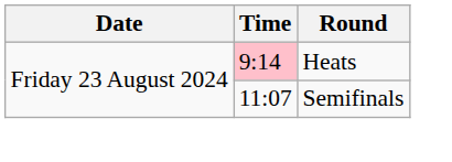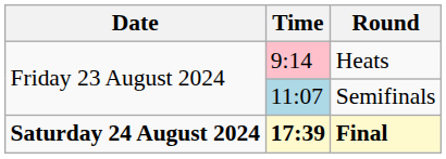Semifinals | Time: no background -> lightblue background
+ row: Saturday 24 August 2024 | 17:39 | Final
